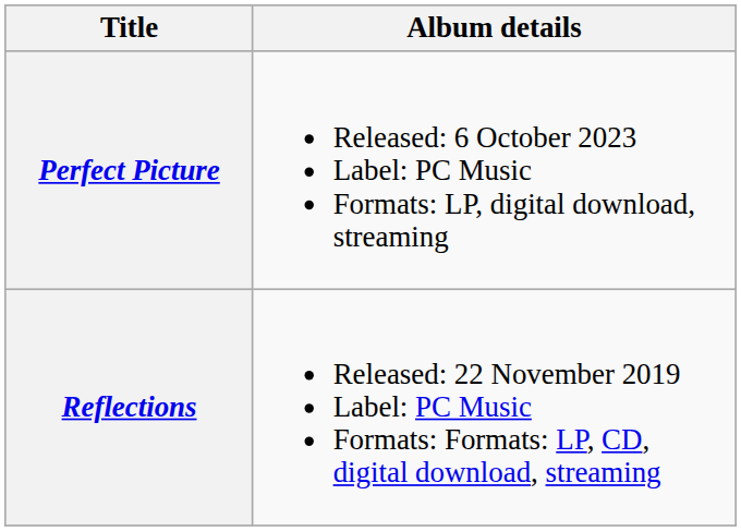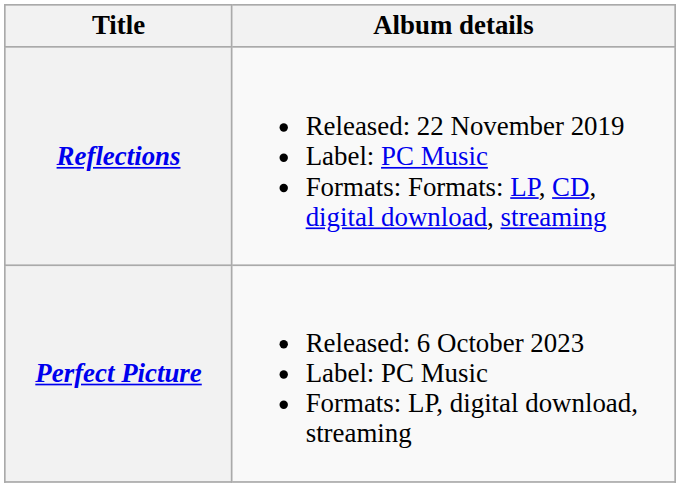rows swapped: Reflections <-> Perfect Picture
